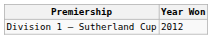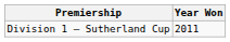Division 1 – Sutherland Cup | Year Won: 2012 -> 2011
